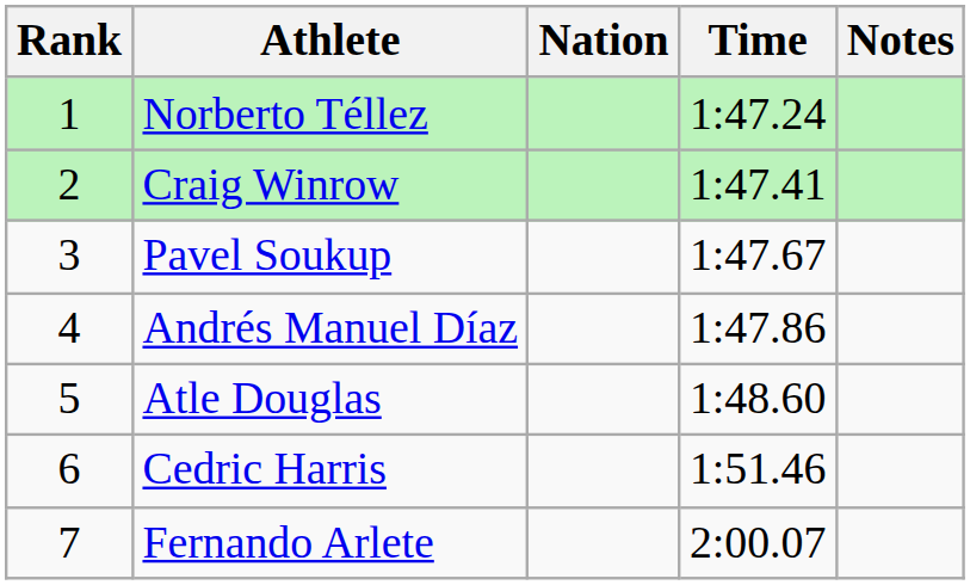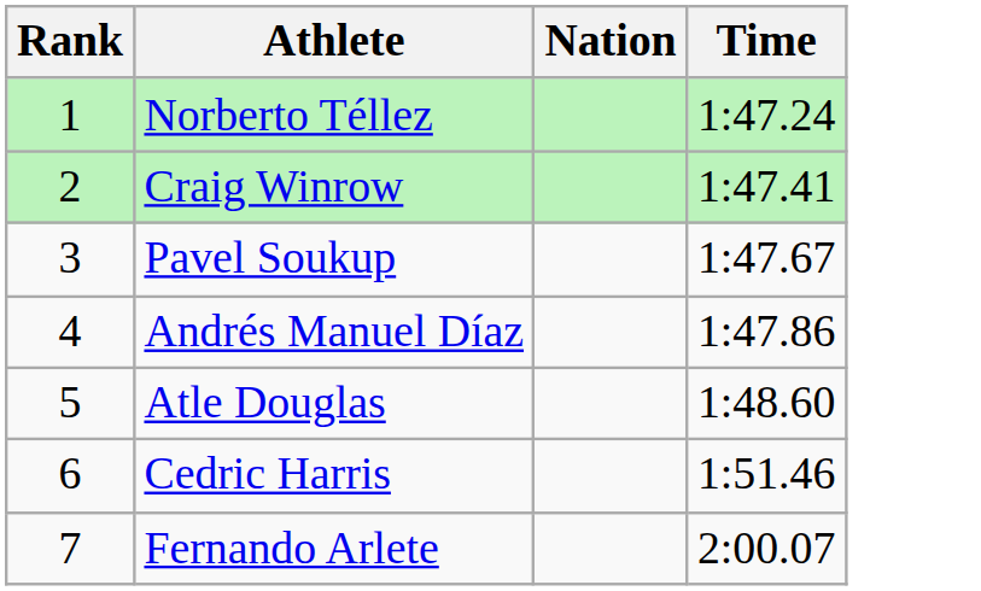- column: Notes
